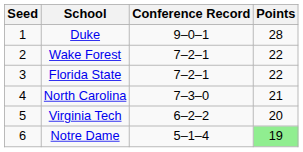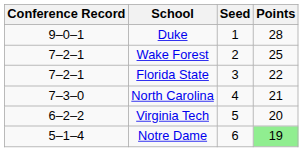columns swapped: Seed <-> Conference Record
Wake Forest | Points: 22 -> 25
